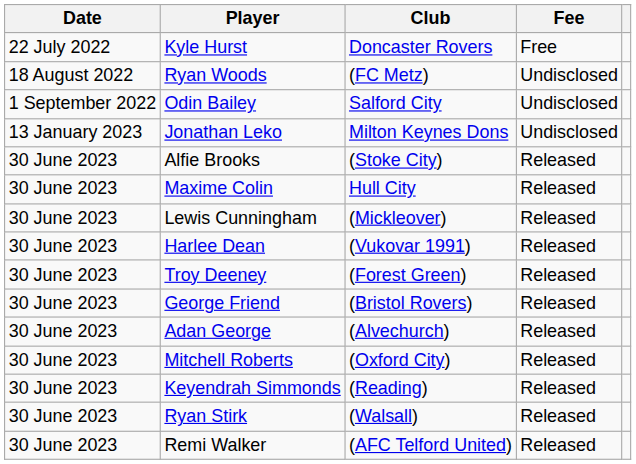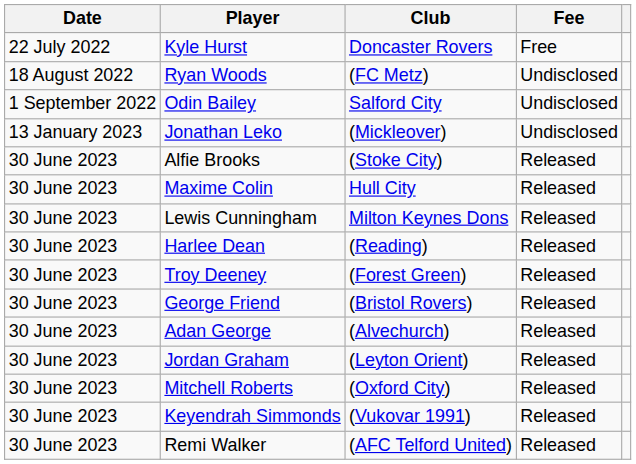Jonathan Leko | Club: Milton Keynes Dons -> (Mickleover)
Lewis Cunningham | Club: (Mickleover) -> Milton Keynes Dons
Harlee Dean | Club: (Vukovar 1991) -> (Reading)
+ row: 30 June 2023 | Jordan Graham | (Leyton Orient) | Released
Keyendrah Simmonds | Club: (Reading) -> (Vukovar 1991)
- row: 30 June 2023 | Ryan Stirk | (Walsall) | Released
